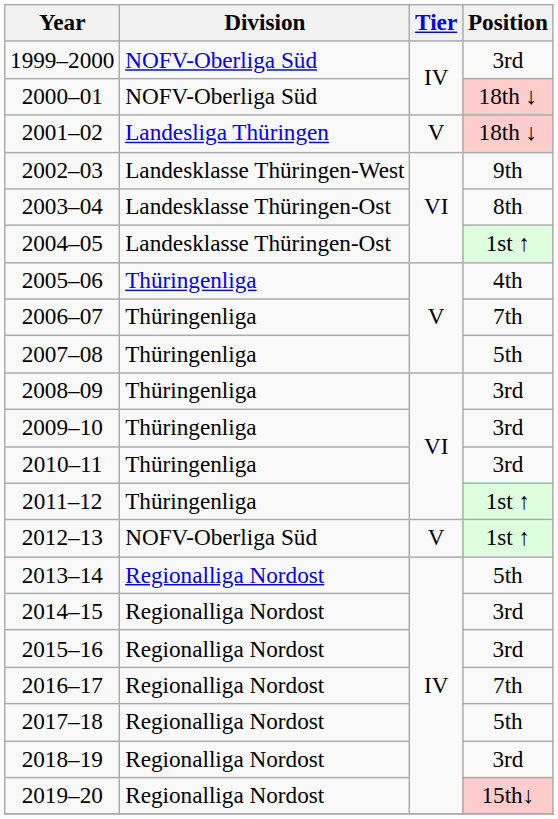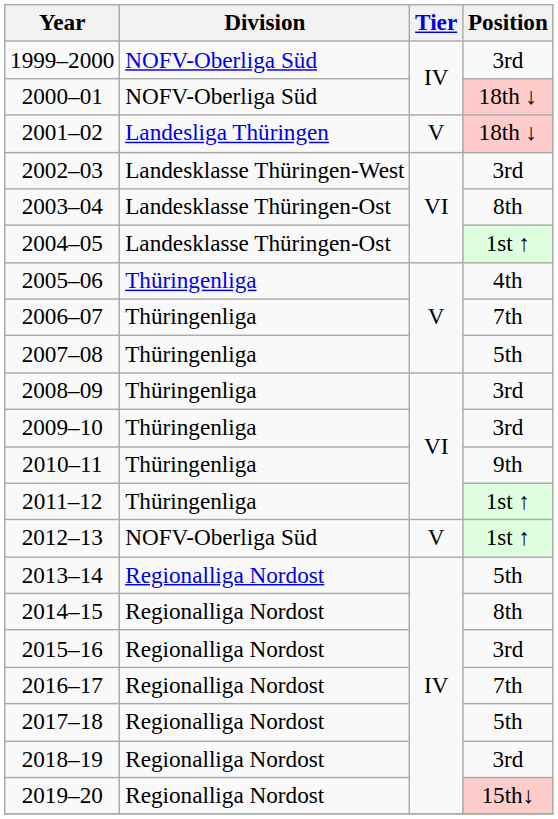2002–03 | Position: 9th -> 3rd
2010–11 | Position: 3rd -> 9th
2014–15 | Position: 3rd -> 8th
